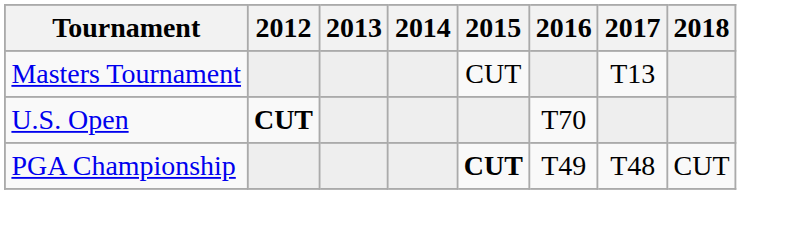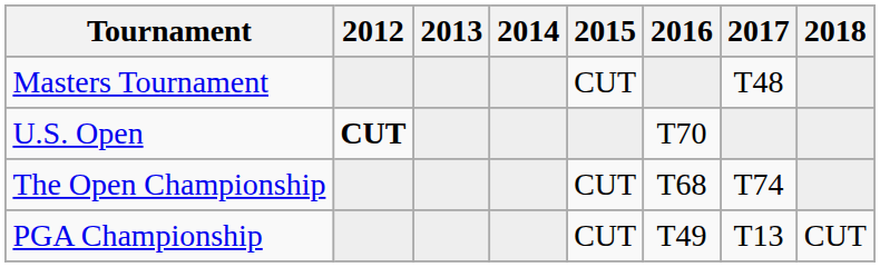Masters Tournament | 2017: T13 -> T48
+ row: The Open Championship | CUT | T68 | T74
PGA Championship | 2015: bold -> normal
PGA Championship | 2017: T48 -> T13
